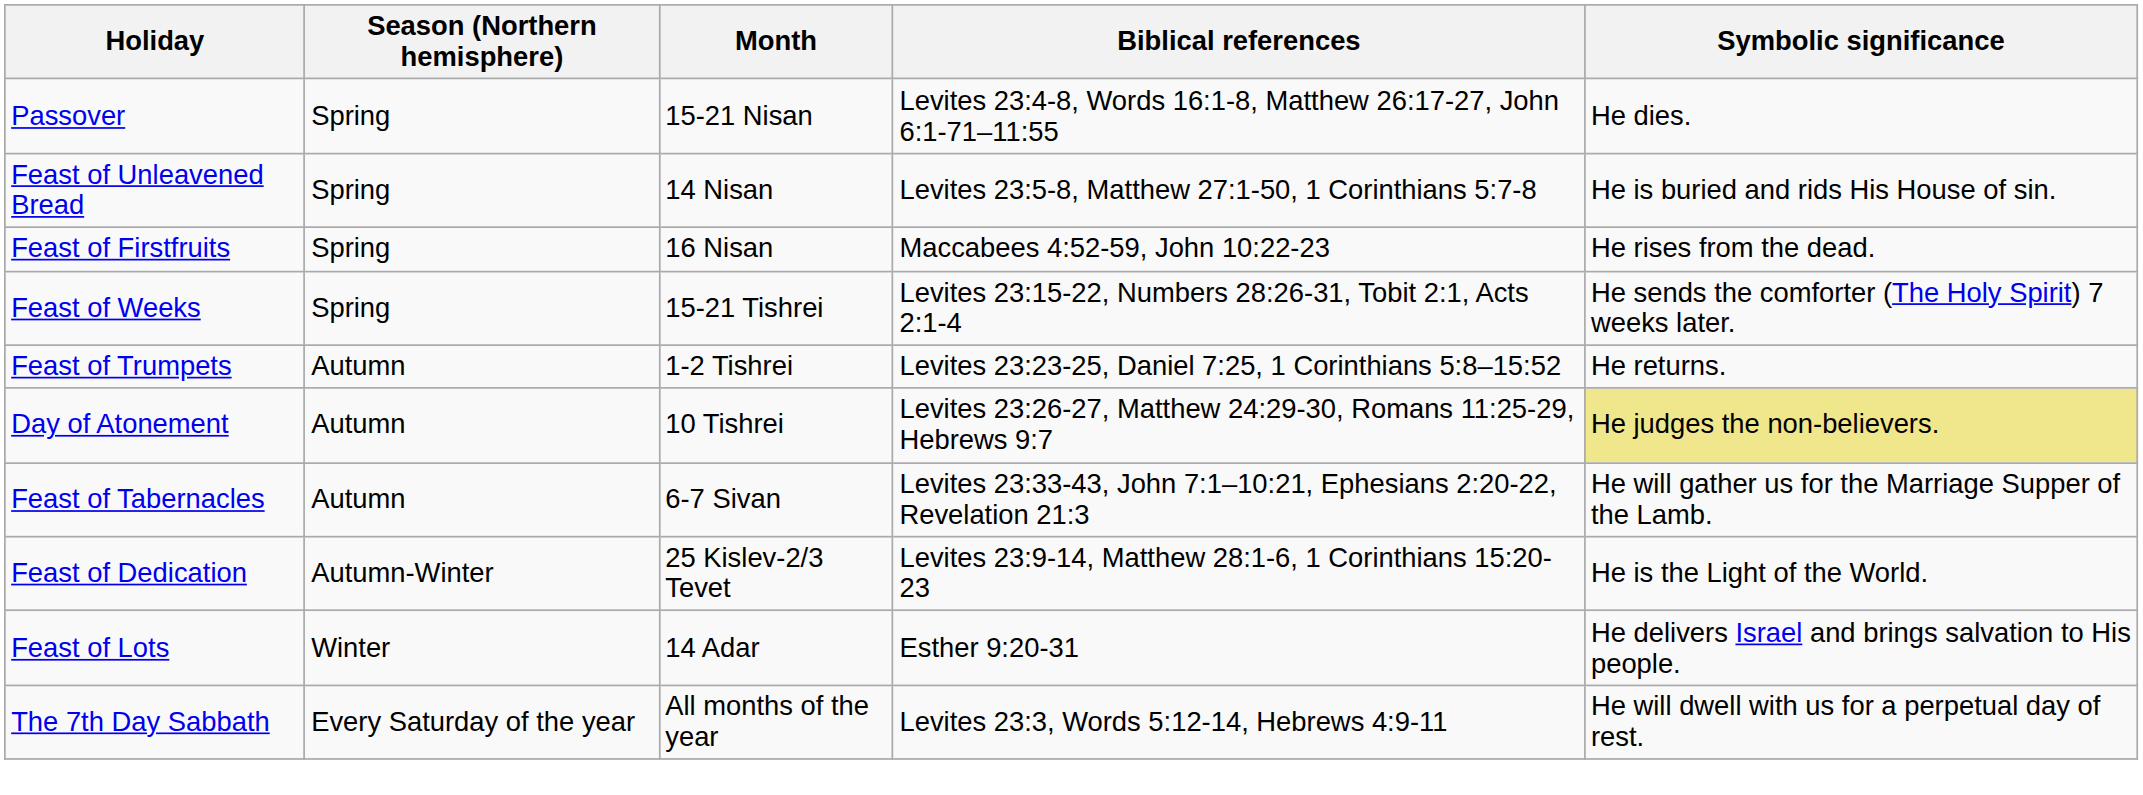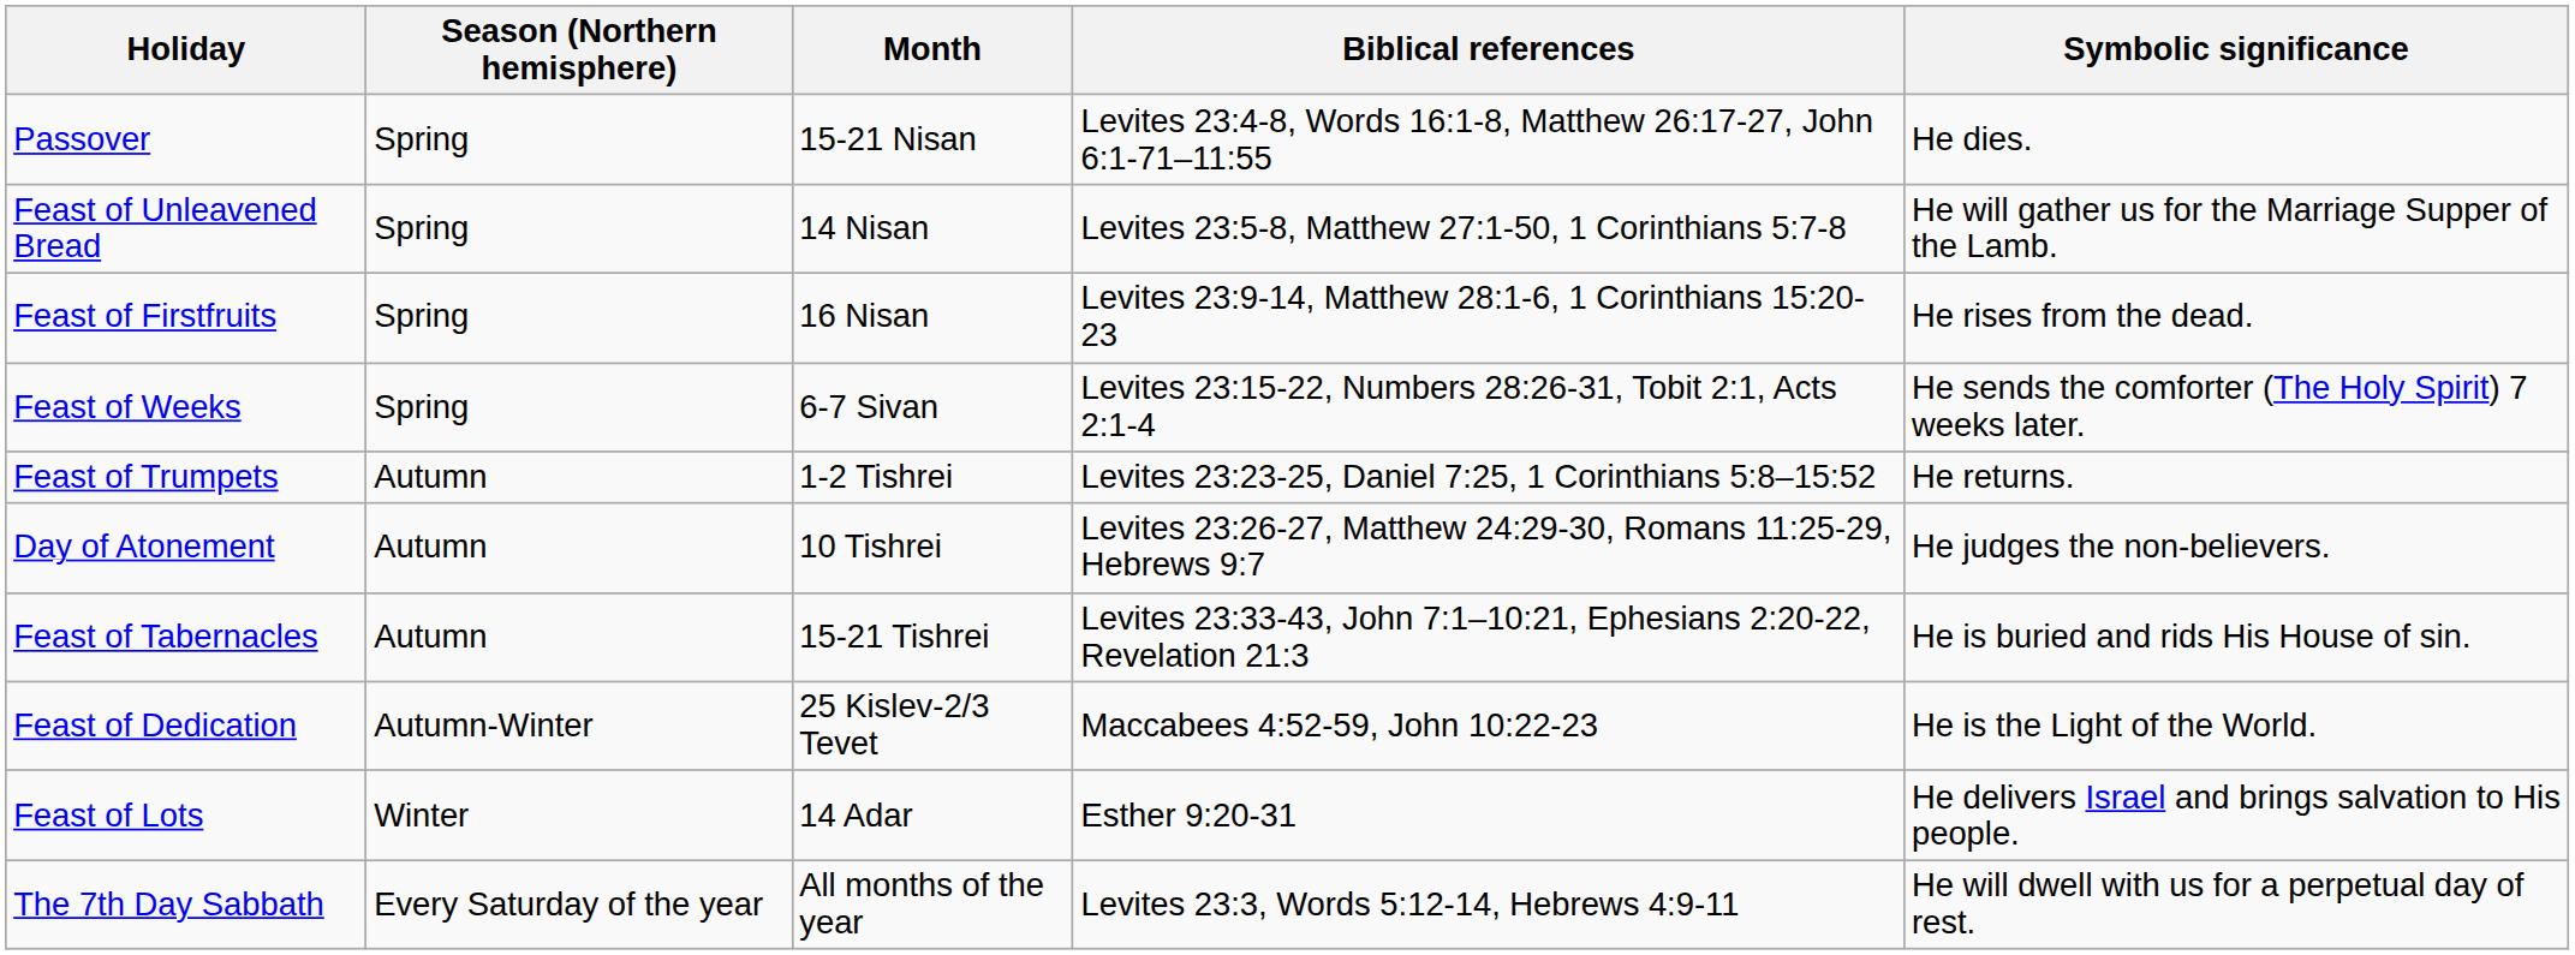Feast of Unleavened Bread | Symbolic significance: He is buried and rids His House of sin. -> He will gather us for the Marriage Supper of the Lamb.
Feast of Firstfruits | Biblical references: Maccabees 4:52-59, John 10:22-23 -> Levites 23:9-14, Matthew 28:1-6, 1 Corinthians 15:20-23
Feast of Weeks | Month: 15-21 Tishrei -> 6-7 Sivan
Day of Atonement | Symbolic significance: khaki background -> no background
Feast of Tabernacles | Month: 6-7 Sivan -> 15-21 Tishrei
Feast of Tabernacles | Symbolic significance: He will gather us for the Marriage Supper of the Lamb. -> He is buried and rids His House of sin.
Feast of Dedication | Biblical references: Levites 23:9-14, Matthew 28:1-6, 1 Corinthians 15:20-23 -> Maccabees 4:52-59, John 10:22-23
